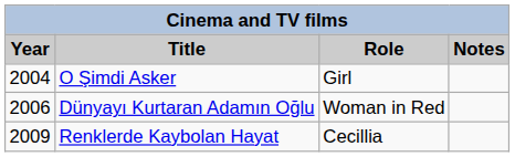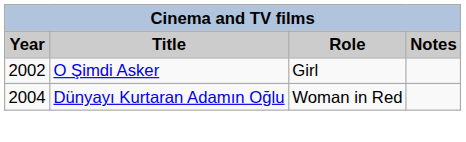O Şimdi Asker | Year: 2004 -> 2002
Dünyayı Kurtaran Adamın Oğlu | Year: 2006 -> 2004
- row: 2009 | Renklerde Kaybolan Hayat | Cecillia
